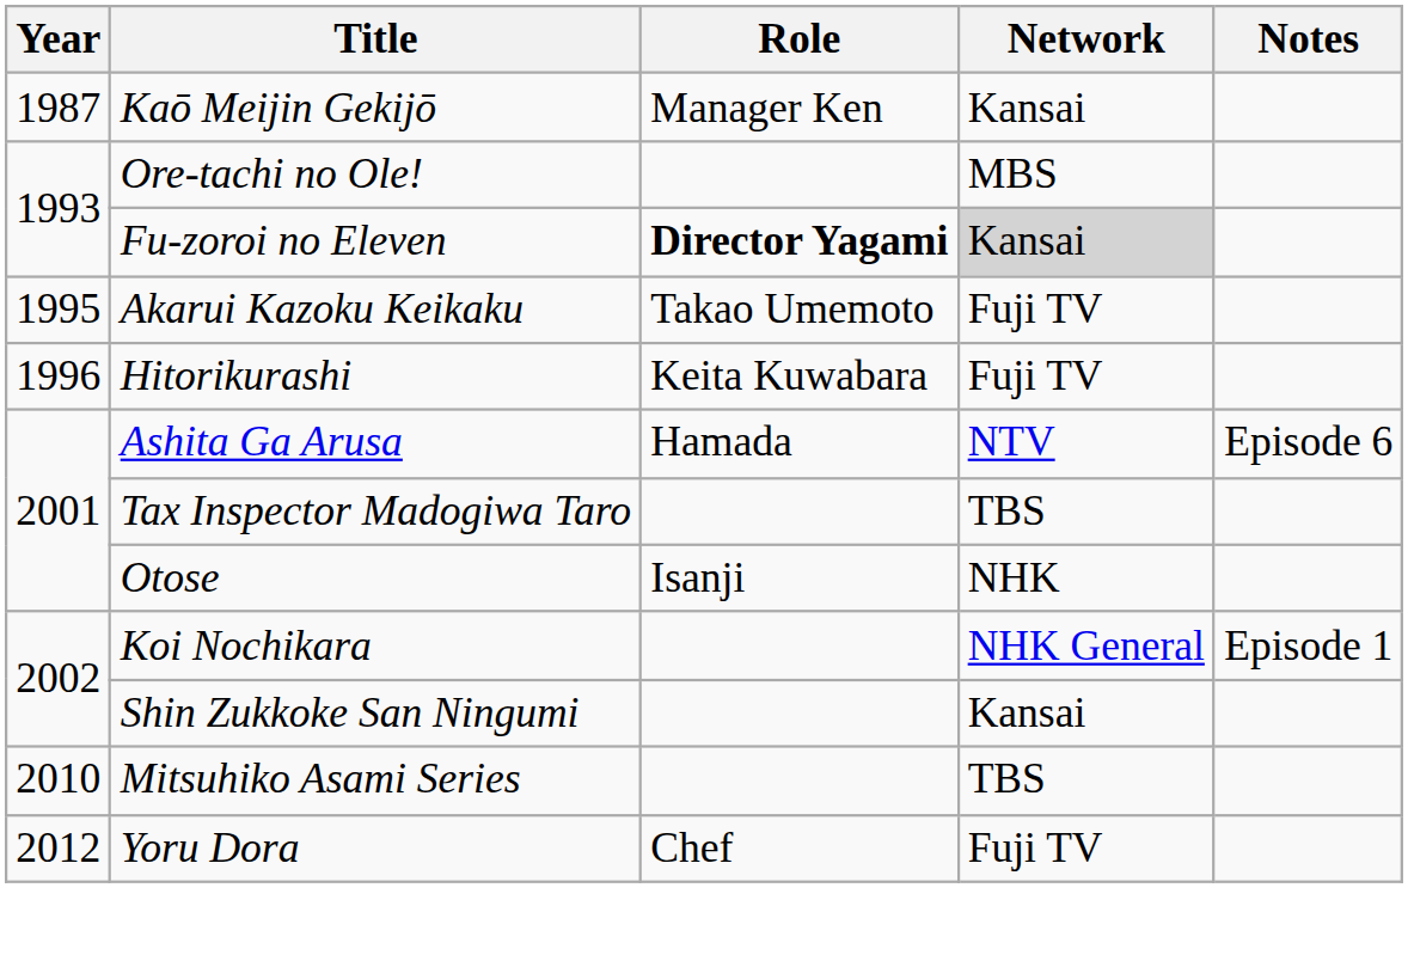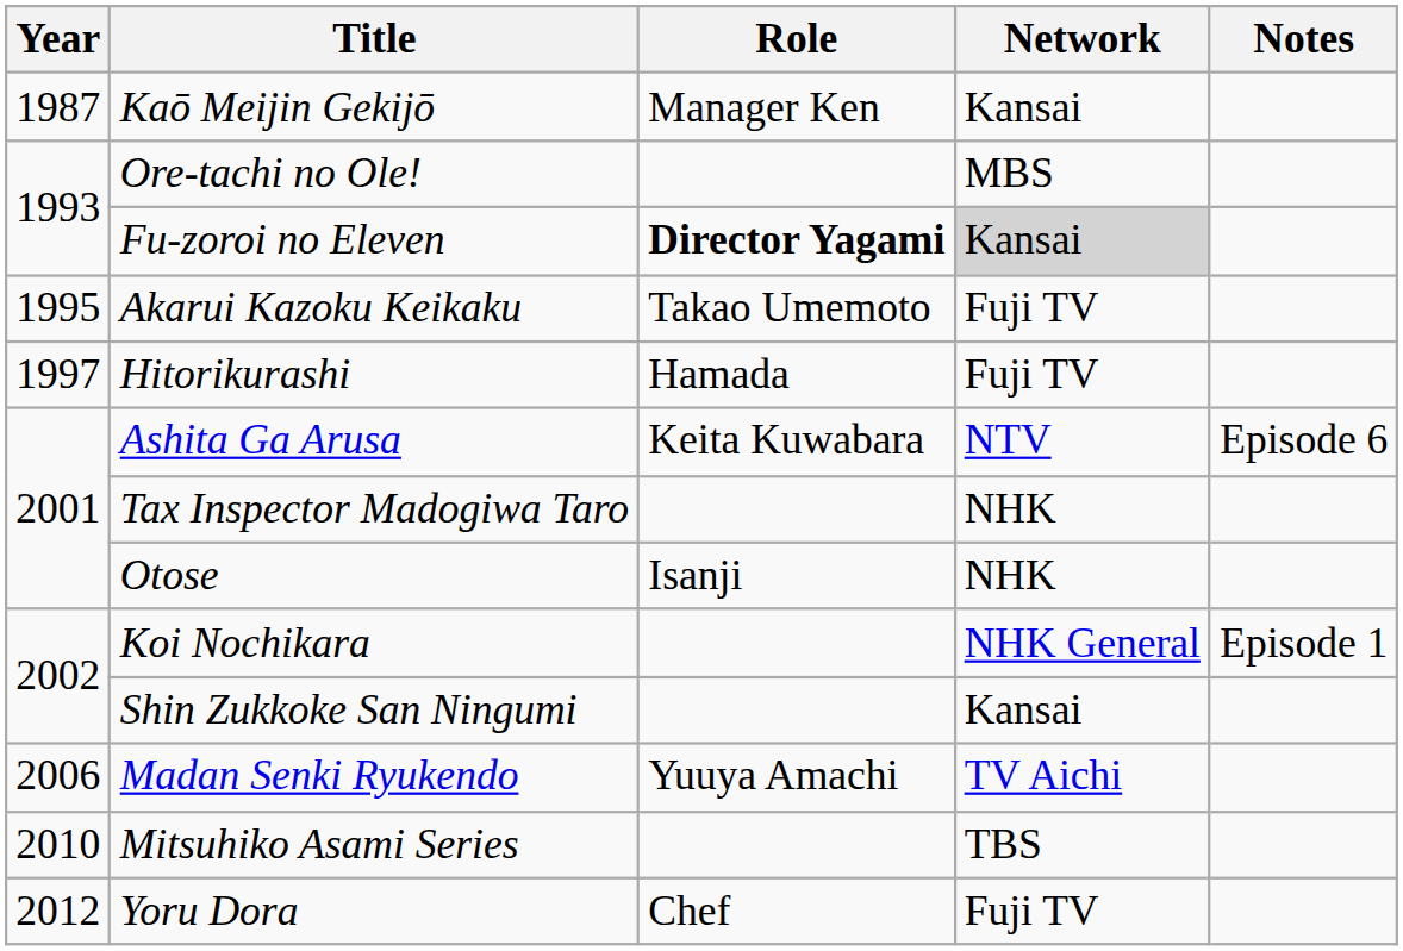Hitorikurashi | Year: 1996 -> 1997
Hitorikurashi | Role: Keita Kuwabara -> Hamada
Ashita Ga Arusa | Role: Hamada -> Keita Kuwabara
Tax Inspector Madogiwa Taro | Network: TBS -> NHK
+ row: 2006 | Madan Senki Ryukendo | Yuuya Amachi | TV Aichi
